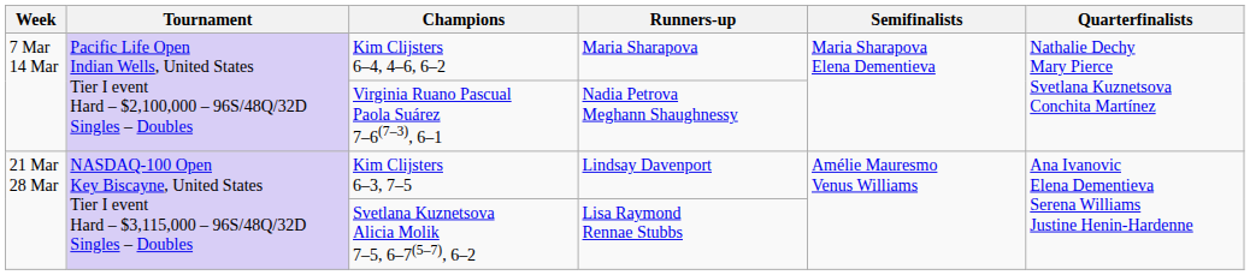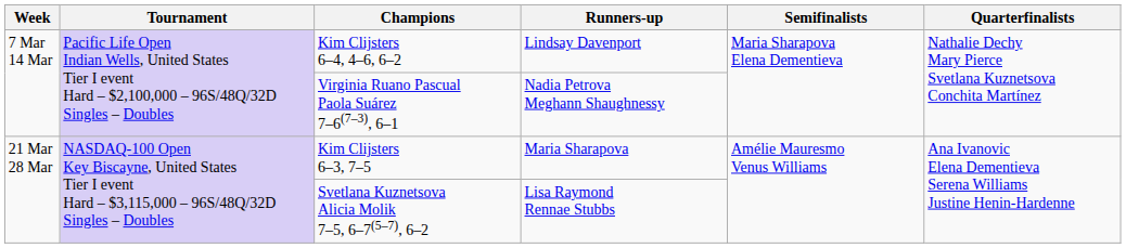Kim Clijsters 6–4, 4–6, 6–2 | Runners-up: Maria Sharapova -> Lindsay Davenport
Kim Clijsters 6–3, 7–5 | Runners-up: Lindsay Davenport -> Maria Sharapova
